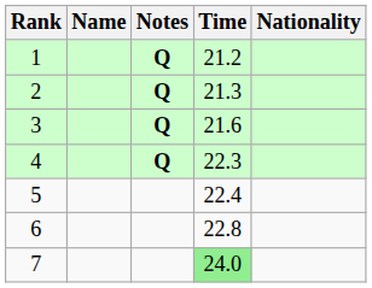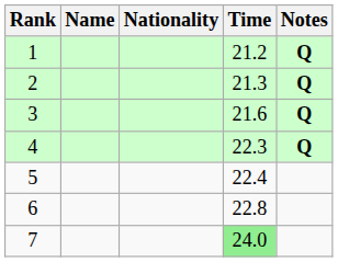columns swapped: Nationality <-> Notes
